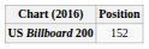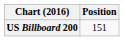US Billboard 200 | Position: 152 -> 151
